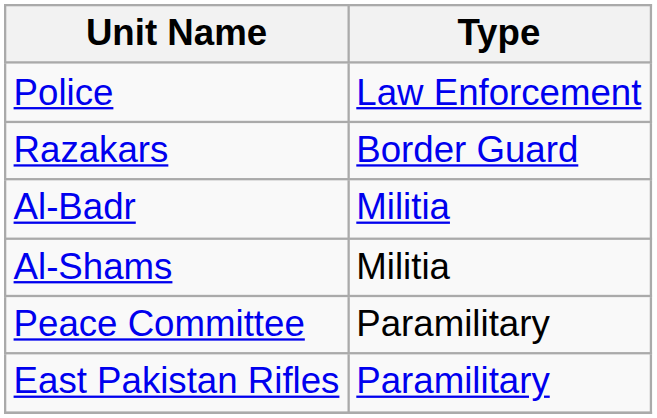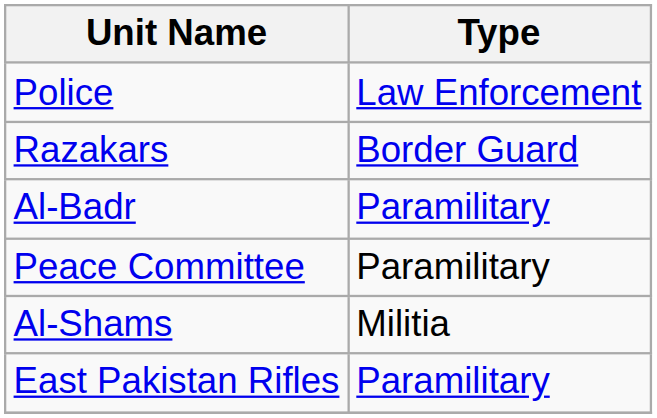Al-Badr | Type: Militia -> Paramilitary
rows swapped: Al-Shams <-> Peace Committee
